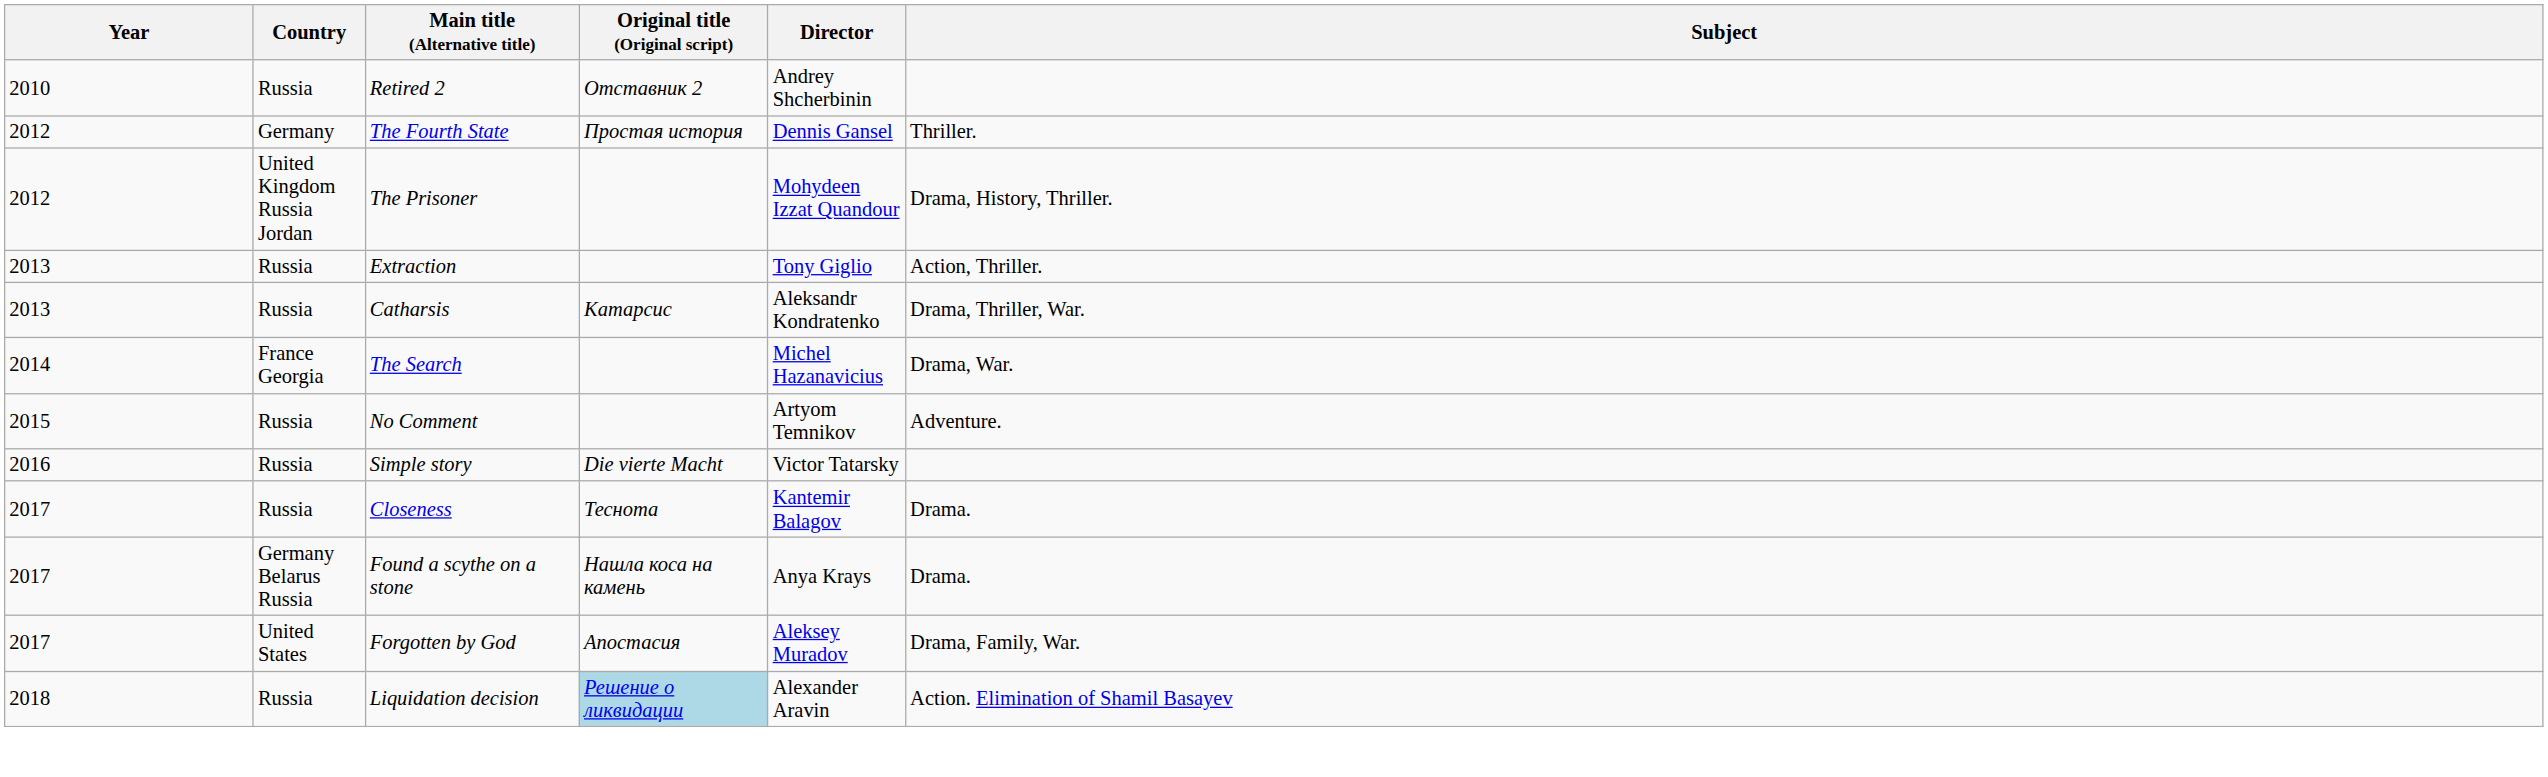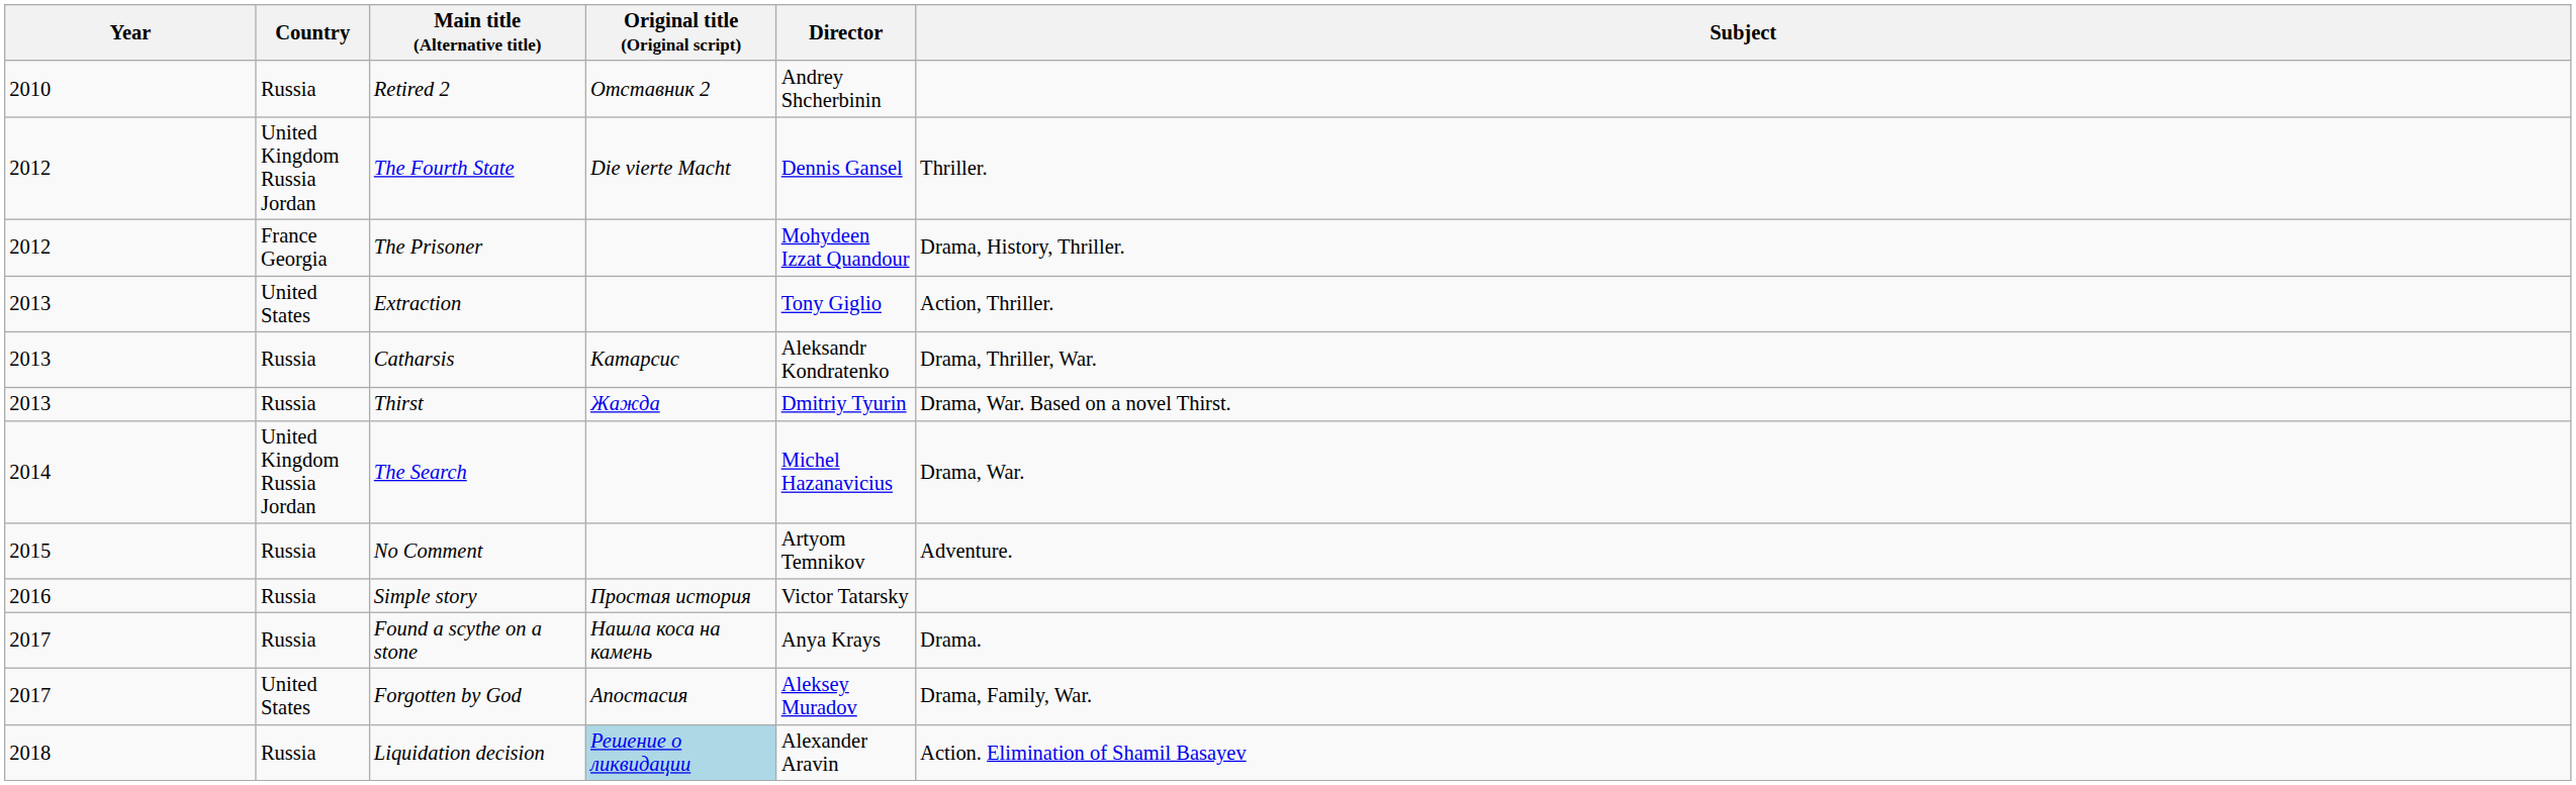The Fourth State | Country: Germany -> United Kingdom Russia Jordan
The Fourth State | Original title (Original script): Простая история -> Die vierte Macht
The Prisoner | Country: United Kingdom Russia Jordan -> France Georgia
Extraction | Country: Russia -> United States
+ row: 2013 | Russia | Thirst | Жажда | Dmitriy Tyurin | Drama, War. Based on a novel Thirst.
The Search | Country: France Georgia -> United Kingdom Russia Jordan
Simple story | Original title (Original script): Die vierte Macht -> Простая история
- row: 2017 | Russia | Closeness | Теснота | Kantemir Balagov | Drama.
Found a scythe on a stone | Country: Germany Belarus Russia -> Russia
